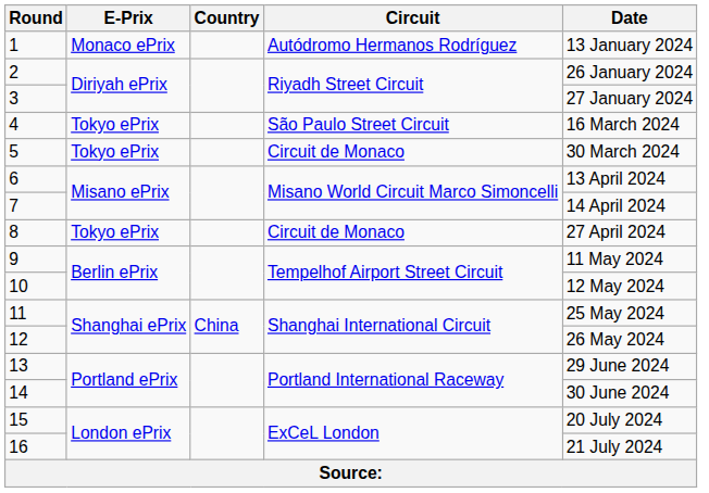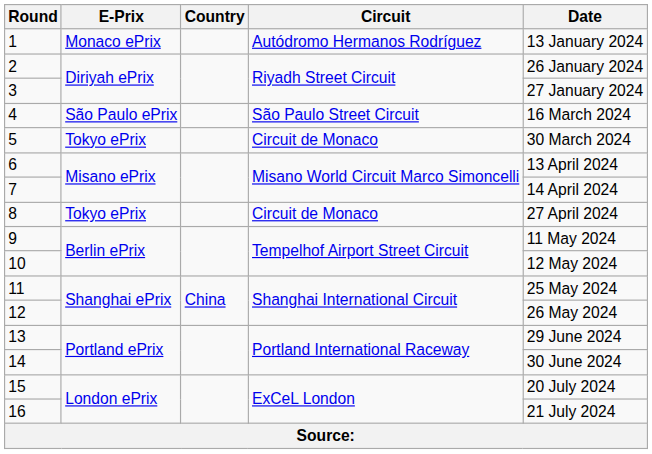4 | E-Prix: Tokyo ePrix -> São Paulo ePrix
